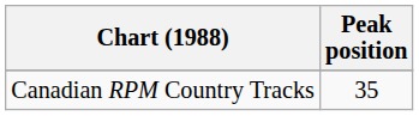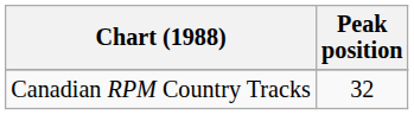Canadian RPM Country Tracks | Peak position: 35 -> 32
